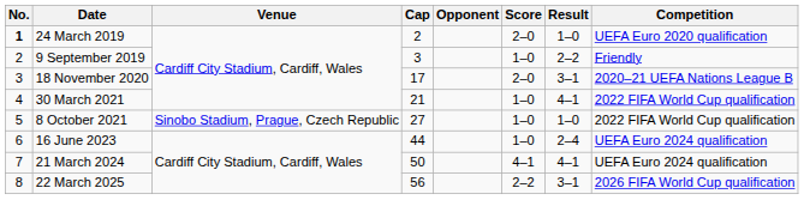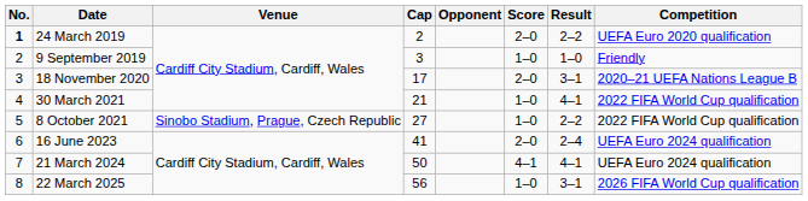24 March 2019 | Result: 1–0 -> 2–2
9 September 2019 | Result: 2–2 -> 1–0
8 October 2021 | Result: 1–0 -> 2–2
16 June 2023 | Cap: 44 -> 41
16 June 2023 | Score: 1–0 -> 2–0
22 March 2025 | Score: 2–2 -> 1–0
